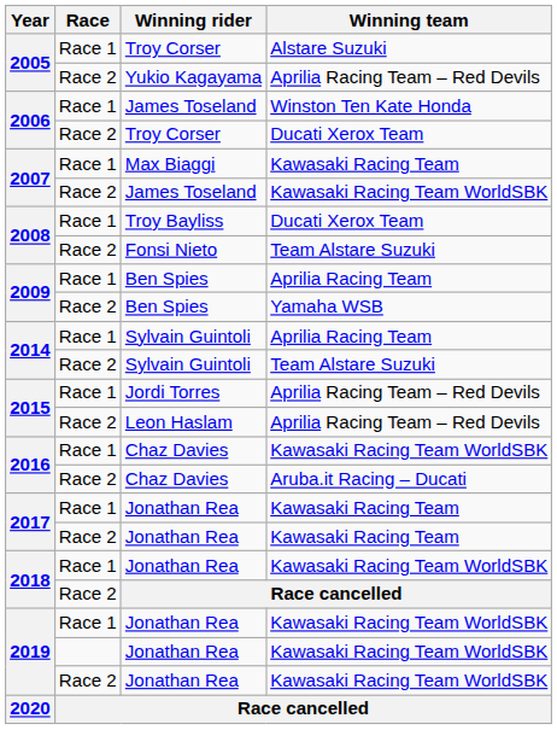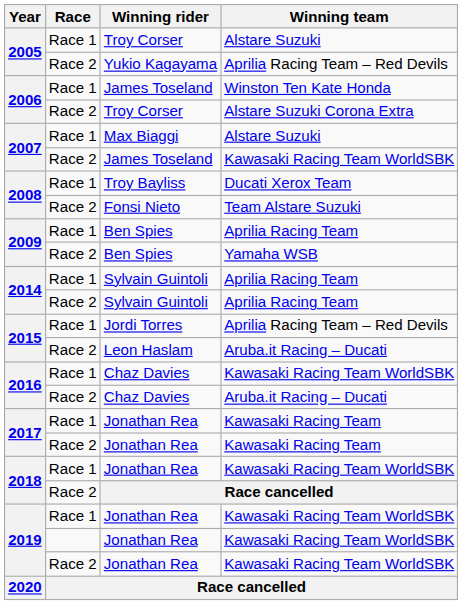Race 2 / Troy Corser | Winning team: Ducati Xerox Team -> Alstare Suzuki Corona Extra
Max Biaggi | Winning team: Kawasaki Racing Team -> Alstare Suzuki
Race 2 / Sylvain Guintoli | Winning team: Team Alstare Suzuki -> Aprilia Racing Team
Leon Haslam | Winning team: Aprilia Racing Team – Red Devils -> Aruba.it Racing – Ducati
